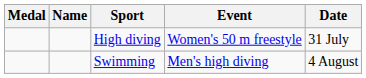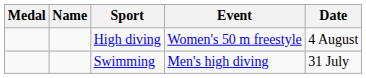High diving | Date: 31 July -> 4 August
Swimming | Date: 4 August -> 31 July
